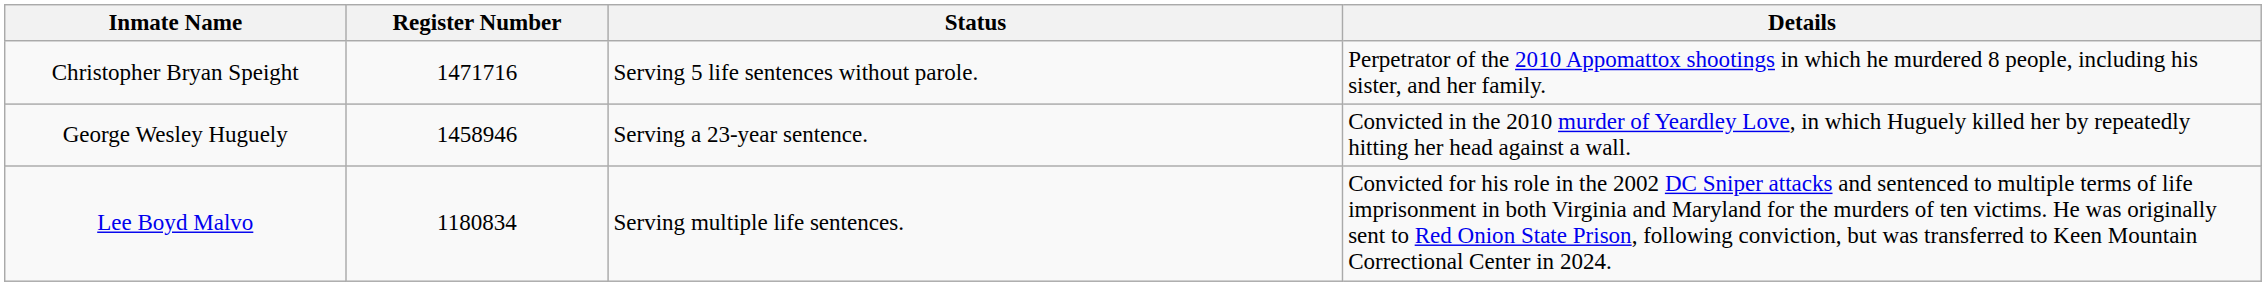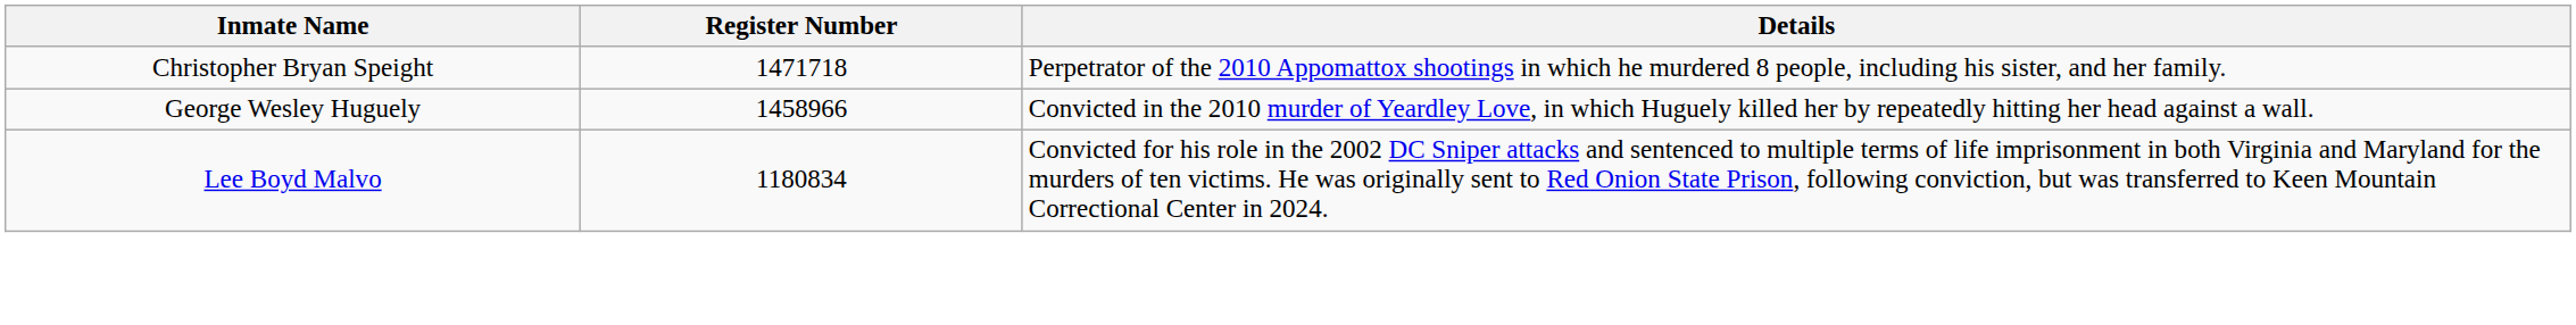- column: Status | Serving 5 life sentences without parole. | Serving a 23-year sentence. | Serving multiple life sentences.
Christopher Bryan Speight | Register Number: 1471716 -> 1471718
George Wesley Huguely | Register Number: 1458946 -> 1458966
